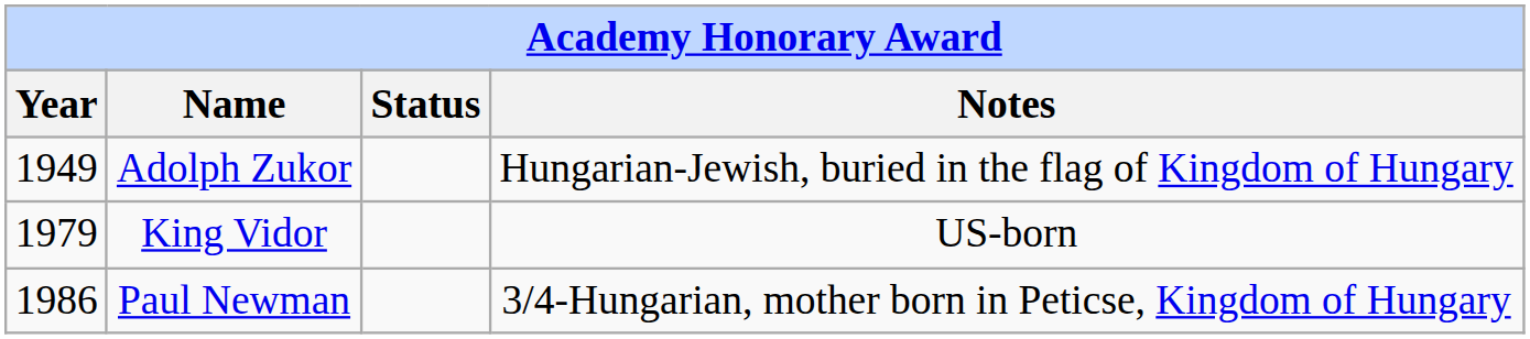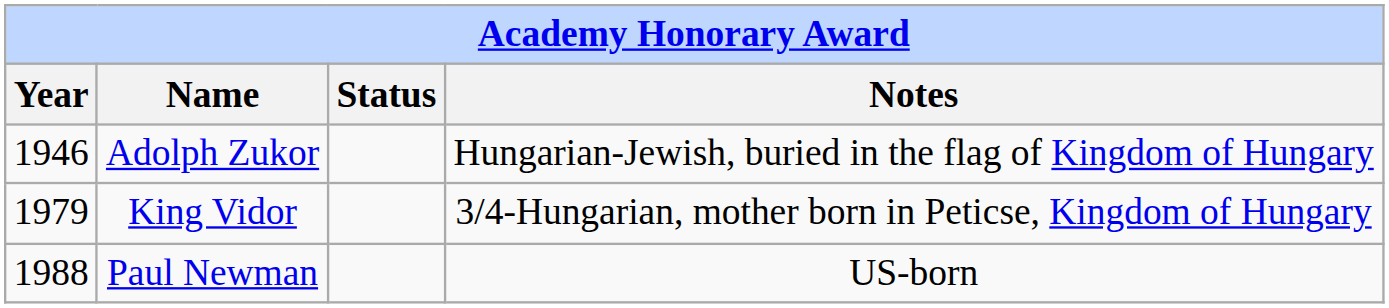Adolph Zukor | Year: 1949 -> 1946
King Vidor | Notes: US-born -> 3/4-Hungarian, mother born in Peticse, Kingdom of Hungary
Paul Newman | Year: 1986 -> 1988
Paul Newman | Notes: 3/4-Hungarian, mother born in Peticse, Kingdom of Hungary -> US-born
